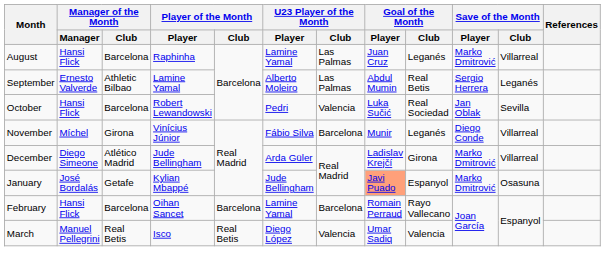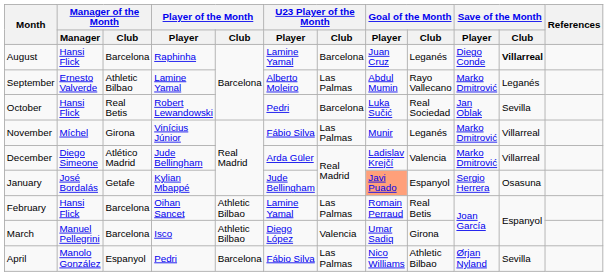August | U23 Player of the Month / Club: Las Palmas -> Barcelona
August | Save of the Month / Player: Marko Dmitrović -> Diego Conde
August | Save of the Month / Club: normal -> bold
September | Goal of the Month / Club: Real Betis -> Rayo Vallecano
September | Save of the Month / Player: Sergio Herrera -> Marko Dmitrović
October | Manager of the Month / Club: Barcelona -> Real Betis
October | U23 Player of the Month / Club: Valencia -> Barcelona
November | U23 Player of the Month / Club: Barcelona -> Las Palmas
November | Save of the Month / Player: Diego Conde -> Marko Dmitrović
December | Goal of the Month / Club: Girona -> Valencia
January | Save of the Month / Player: Marko Dmitrović -> Sergio Herrera
February | Player of the Month / Club: Barcelona -> Athletic Bilbao
February | U23 Player of the Month / Club: Barcelona -> Las Palmas
February | Goal of the Month / Club: Rayo Vallecano -> Real Betis
March | Manager of the Month / Club: Real Betis -> Barcelona
March | Player of the Month / Club: Real Betis -> Athletic Bilbao
March | Goal of the Month / Club: Valencia -> Girona
+ row: April | Manolo González | Espanyol | Pedri | Barcelona | Fábio Silva | Las Palmas | Nico Williams | Athletic Bilbao | Ørjan Nyland | Sevilla
